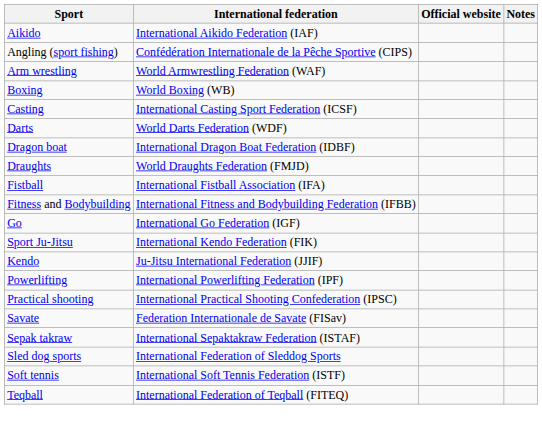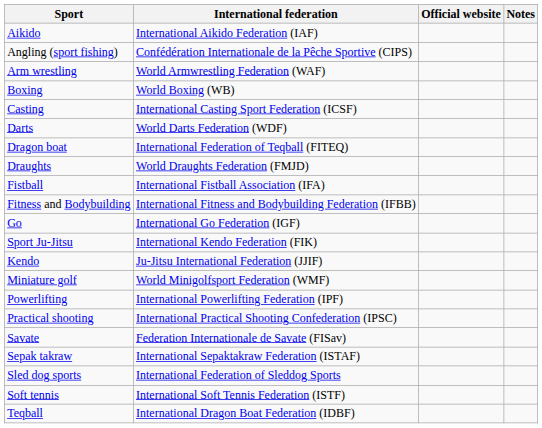Dragon boat | International federation: International Dragon Boat Federation (IDBF) -> International Federation of Teqball (FITEQ)
+ row: Miniature golf | World Minigolfsport Federation (WMF)
Teqball | International federation: International Federation of Teqball (FITEQ) -> International Dragon Boat Federation (IDBF)
